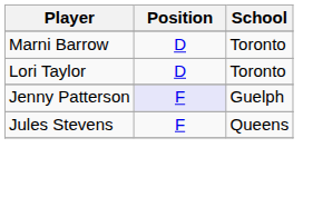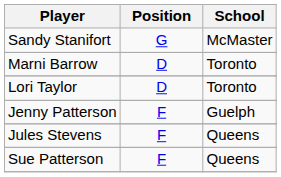+ row: Sandy Stanifort | G | McMaster
Jenny Patterson | Position: lavender background -> no background
+ row: Sue Patterson | F | Queens
